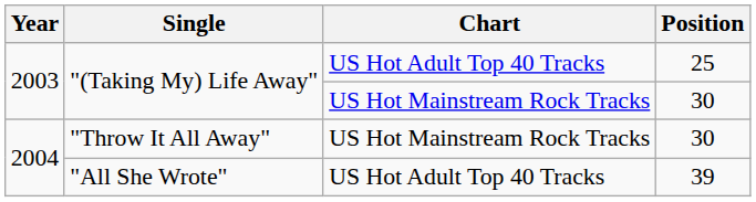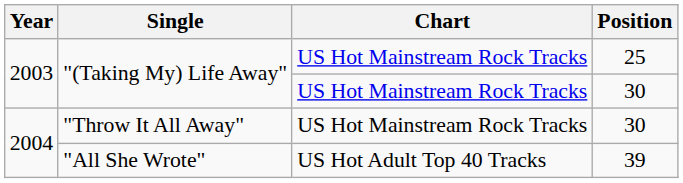"(Taking My) Life Away" / 25 | Chart: US Hot Adult Top 40 Tracks -> US Hot Mainstream Rock Tracks
